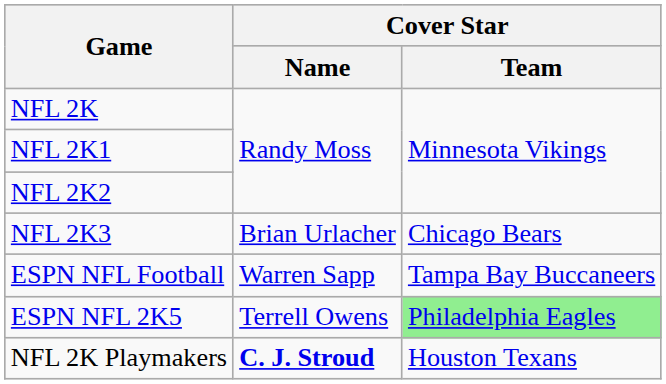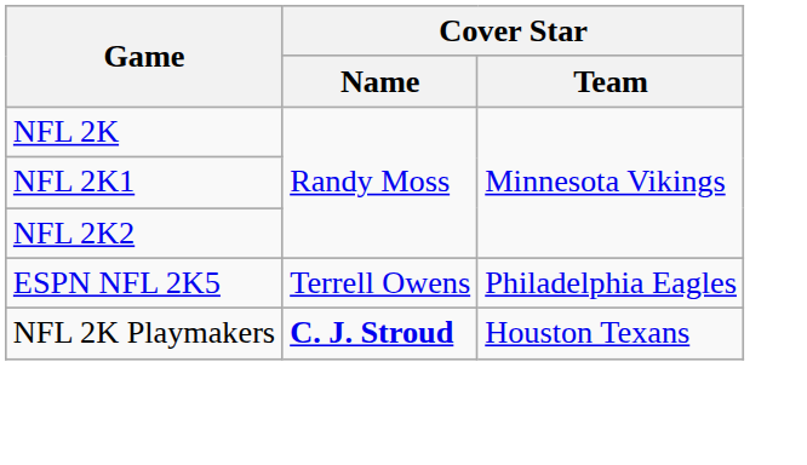- row: NFL 2K3 | Brian Urlacher | Chicago Bears
- row: ESPN NFL Football | Warren Sapp | Tampa Bay Buccaneers
ESPN NFL 2K5 | Cover Star / Team: lightgreen background -> no background
